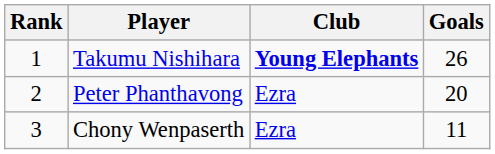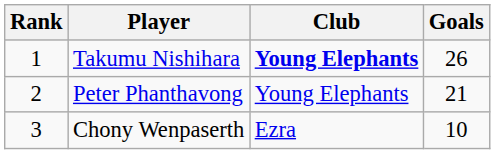Peter Phanthavong | Club: Ezra -> Young Elephants
Peter Phanthavong | Goals: 20 -> 21
Chony Wenpaserth | Goals: 11 -> 10
